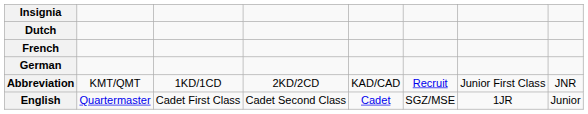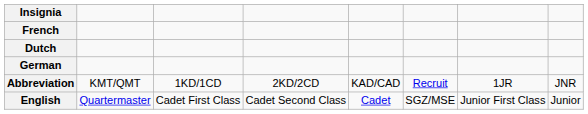rows swapped: Dutch <-> French
Abbreviation | column 7: Junior First Class -> 1JR
English | column 7: 1JR -> Junior First Class
